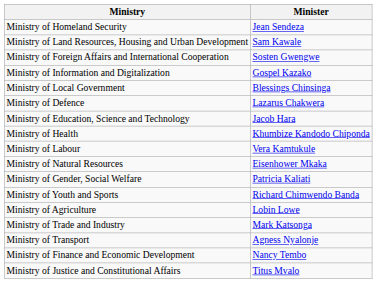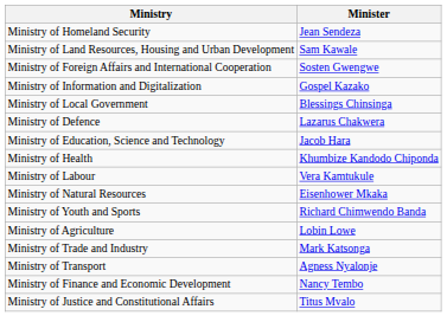- row: Ministry of Gender, Social Welfare | Patricia Kaliati
